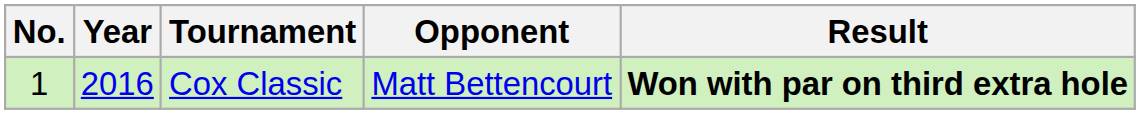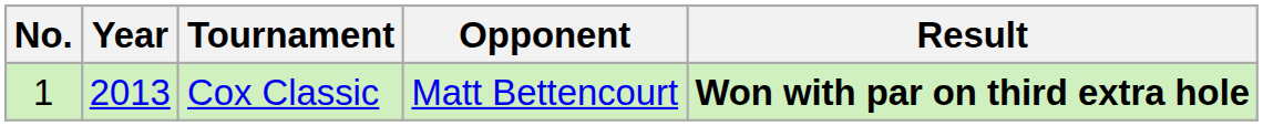Cox Classic | Year: 2016 -> 2013
